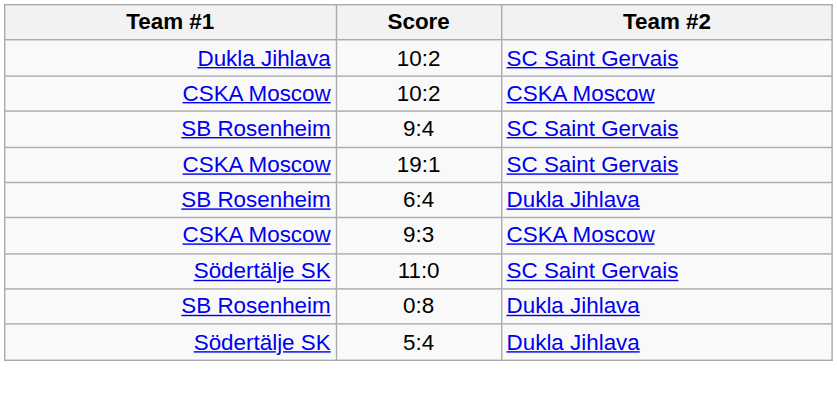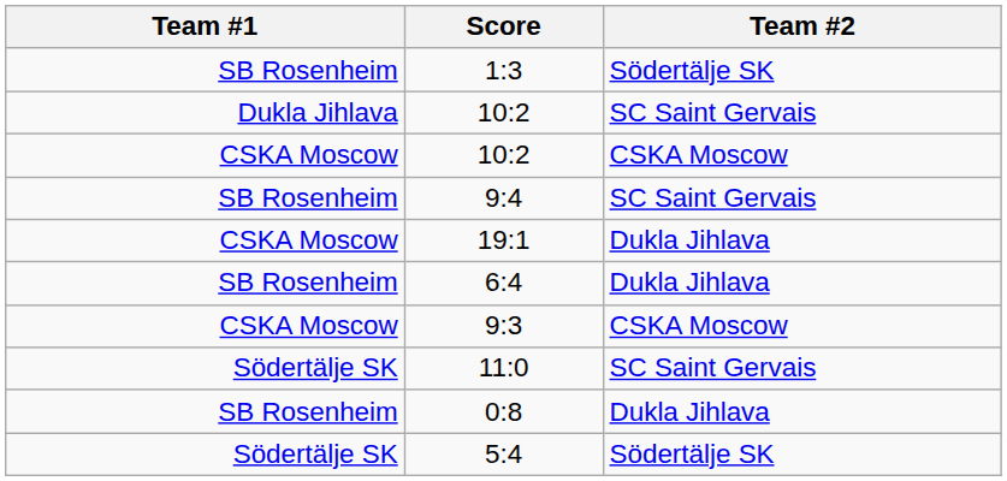+ row: SB Rosenheim | 1:3 | Södertälje SK
19:1 | Team #2: SC Saint Gervais -> Dukla Jihlava
5:4 | Team #2: Dukla Jihlava -> Södertälje SK
